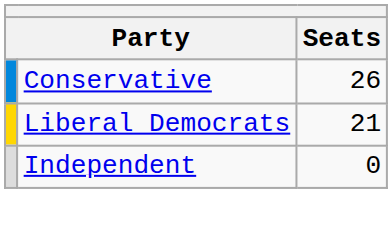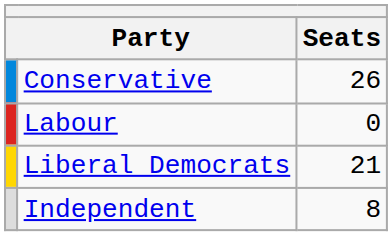+ row: Labour | 0
Independent | Seats: 0 -> 8
